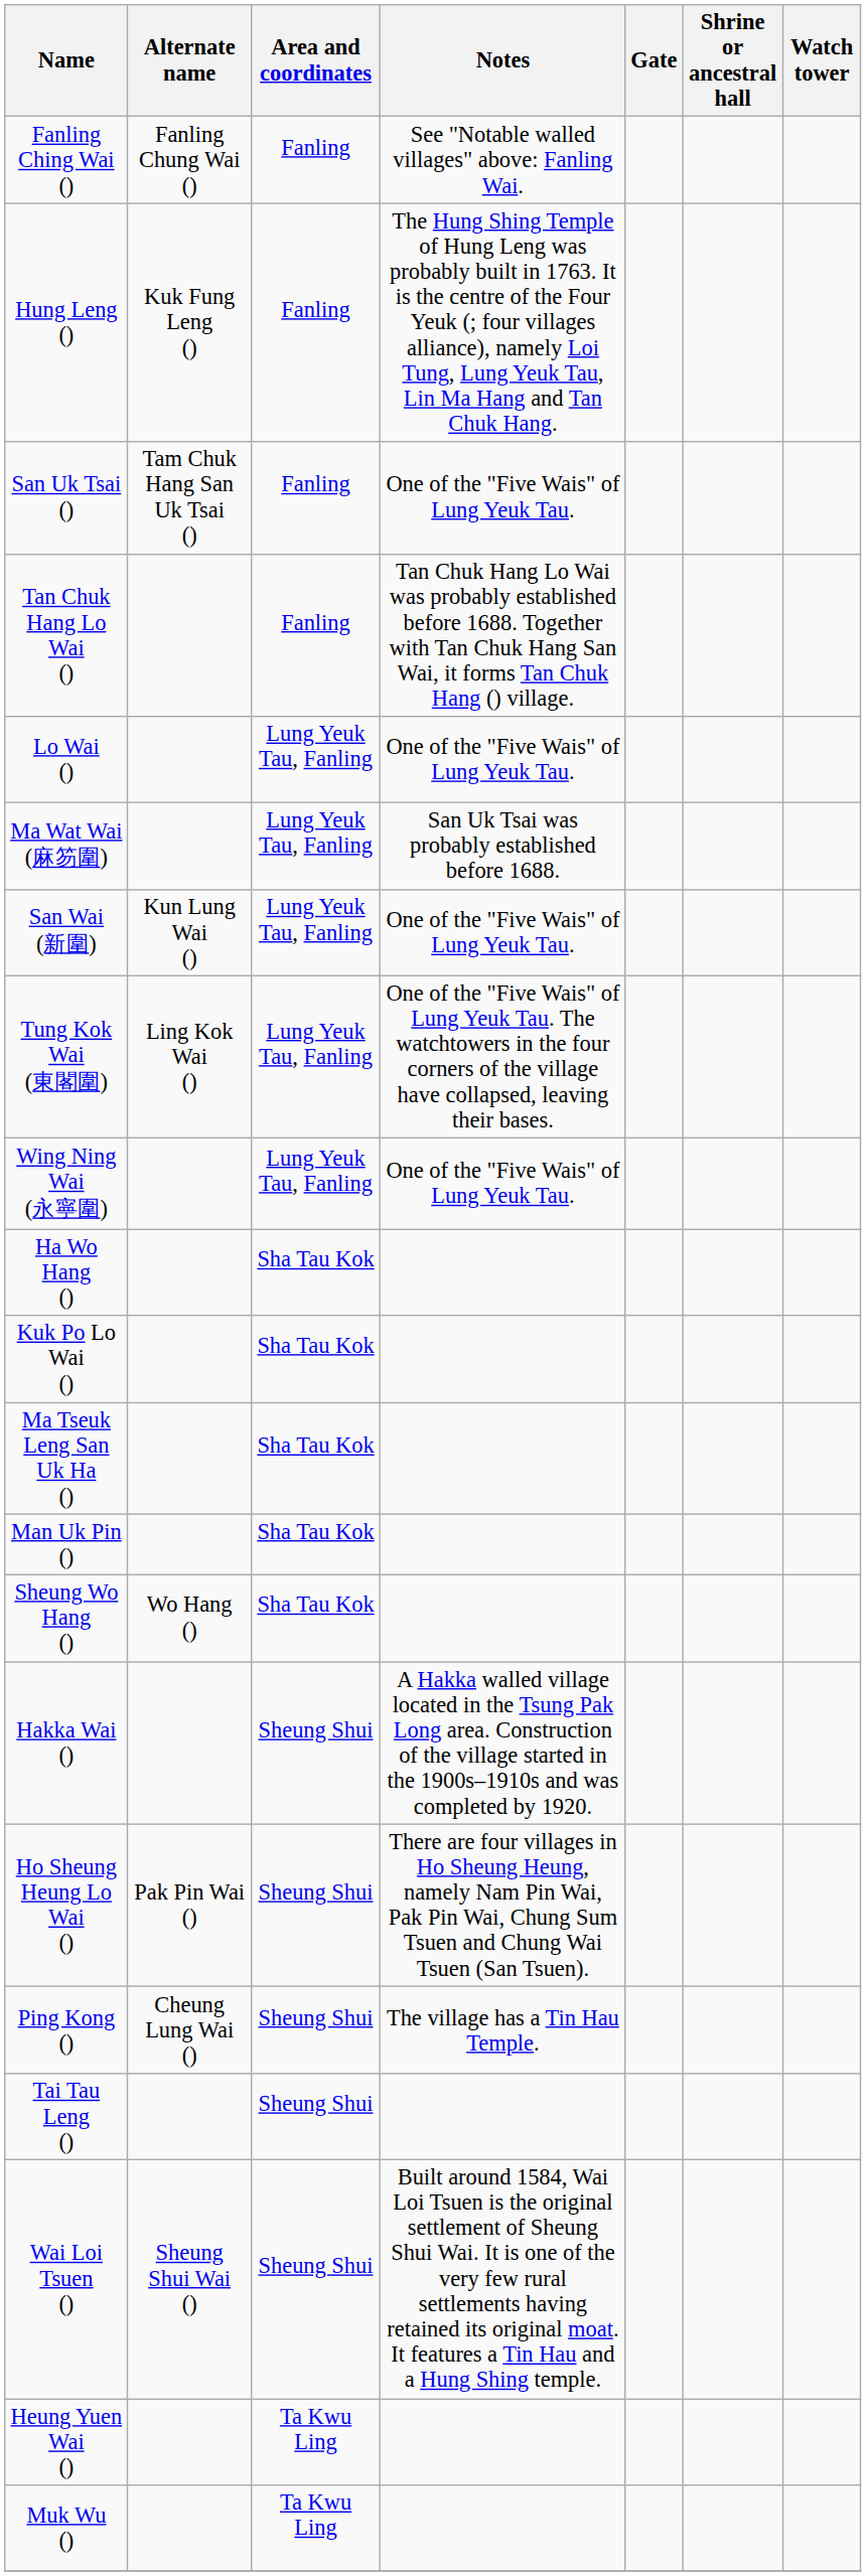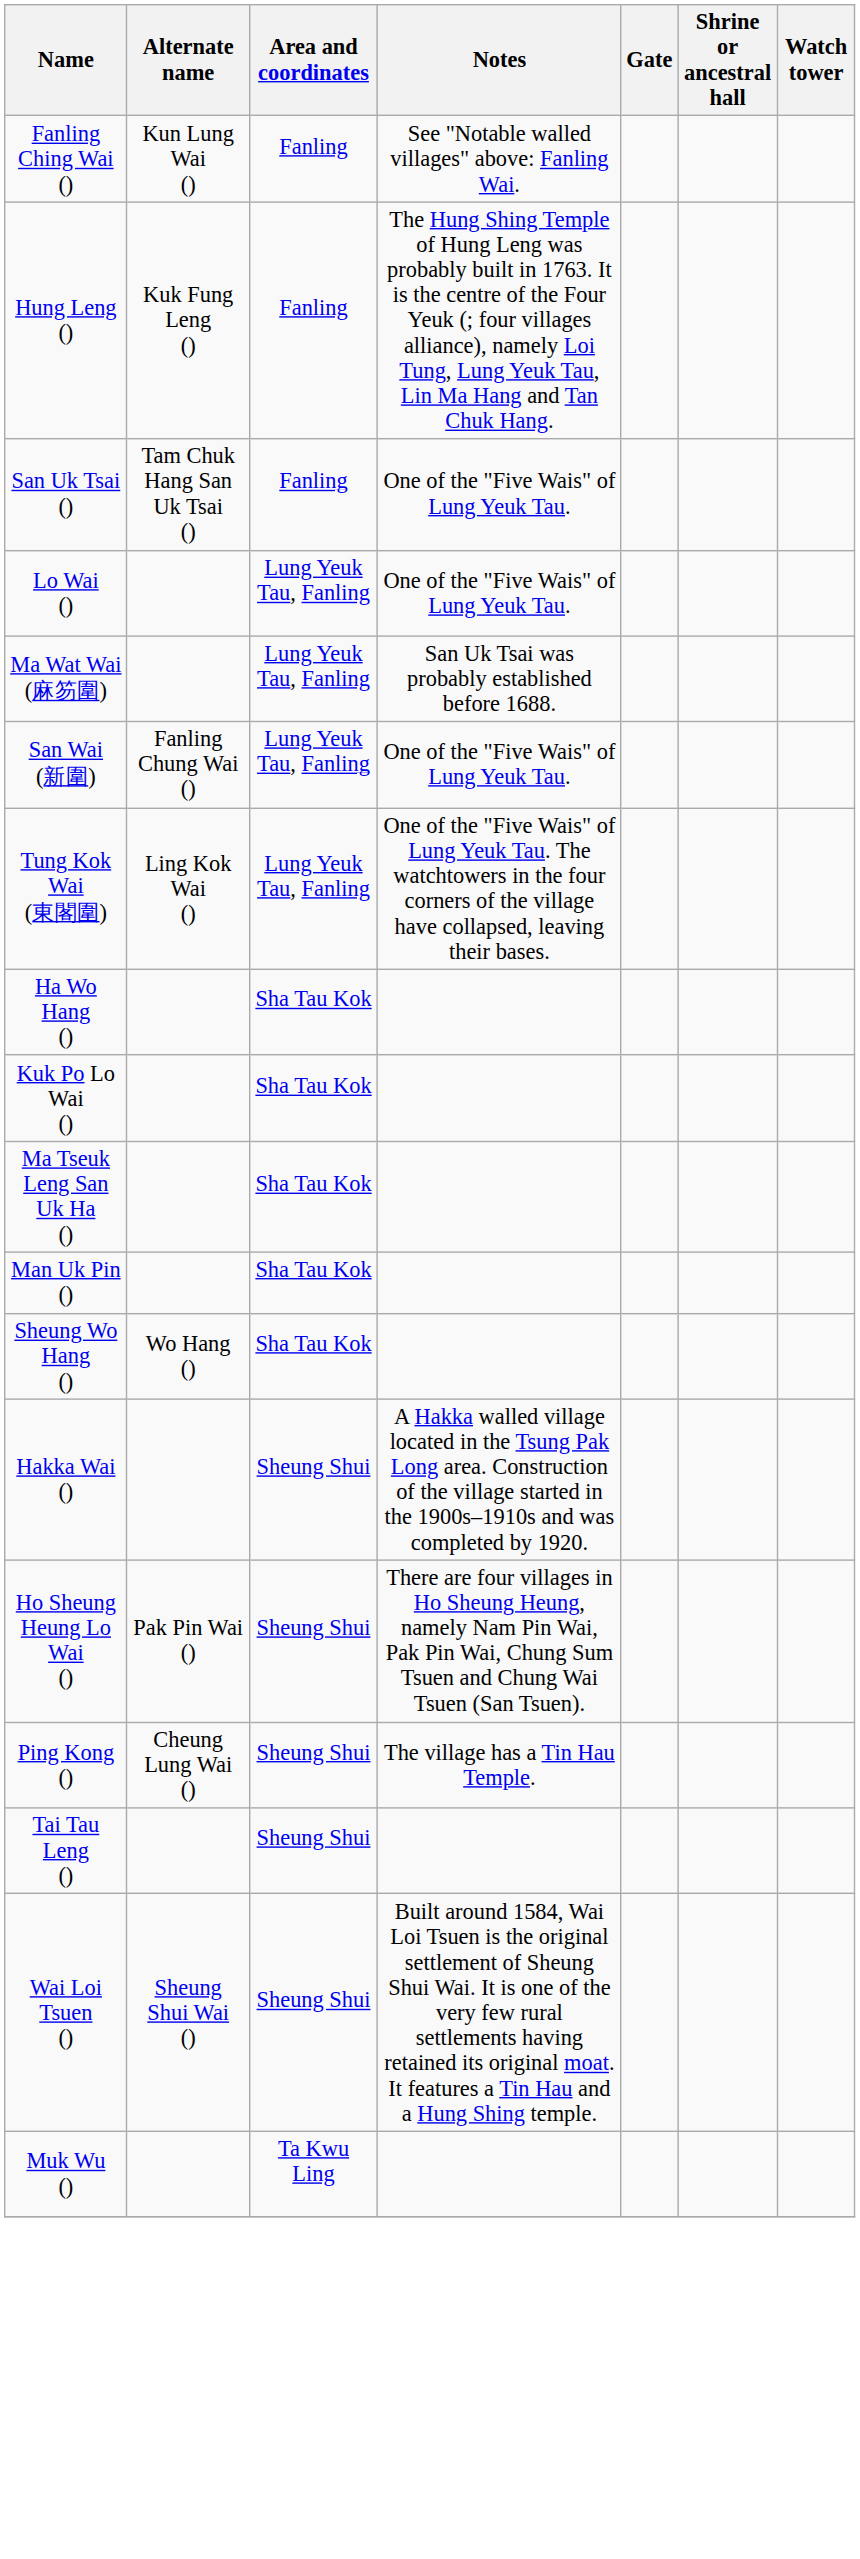Fanling Ching Wai () | Alternate name: Fanling Chung Wai () -> Kun Lung Wai ()
- row: Tan Chuk Hang Lo Wai () | Fanling | Tan Chuk Hang Lo Wai was probably established before 1688. Together with Tan Chuk Hang San Wai, it forms Tan Chuk Hang () village.
San Wai (新圍) | Alternate name: Kun Lung Wai () -> Fanling Chung Wai ()
- row: Wing Ning Wai (永寧圍) | Lung Yeuk Tau, Fanling | One of the "Five Wais" of Lung Yeuk Tau.
- row: Heung Yuen Wai () | Ta Kwu Ling
